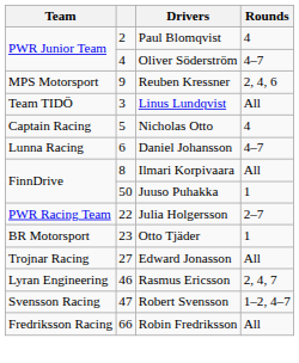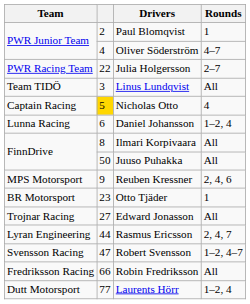Paul Blomqvist | Rounds: 4 -> 1
rows swapped: Julia Holgersson <-> Reuben Kressner
Nicholas Otto | column 2: no background -> gold background
Daniel Johansson | Rounds: 4–7 -> 1–2, 4
Juuso Puhakka | Rounds: 1 -> All
Rasmus Ericsson | column 2: 46 -> 44
+ row: Dutt Motorsport | 77 | Laurents Hörr | 1–2, 4
